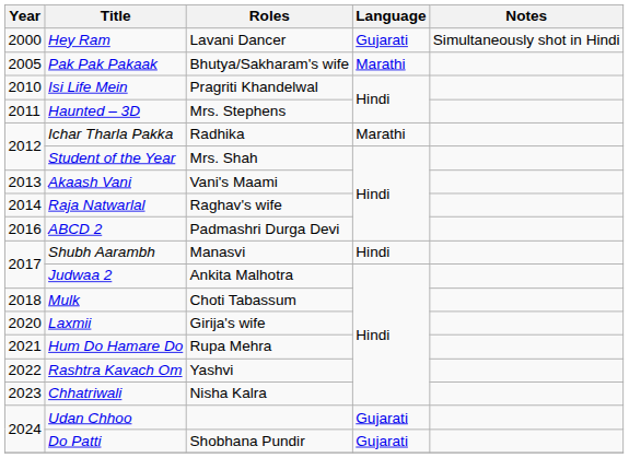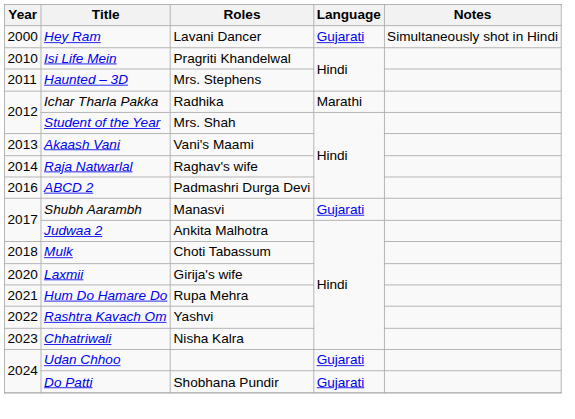- row: 2005 | Pak Pak Pakaak | Bhutya/Sakharam's wife | Marathi
Shubh Aarambh | Language: Hindi -> Gujarati
